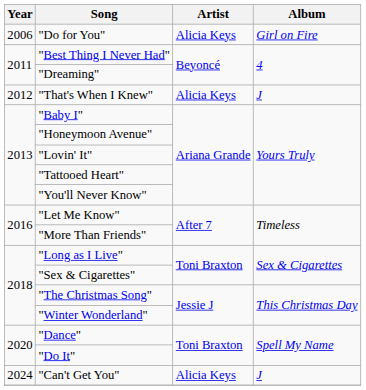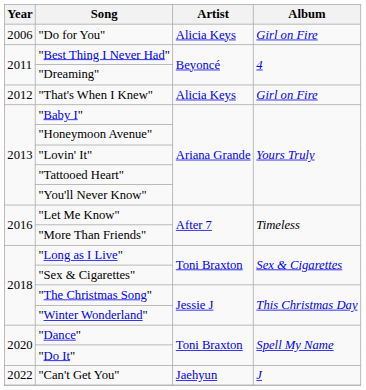"That's When I Knew" | Album: J -> Girl on Fire
"Can't Get You" | Year: 2024 -> 2022
"Can't Get You" | Artist: Alicia Keys -> Jaehyun
